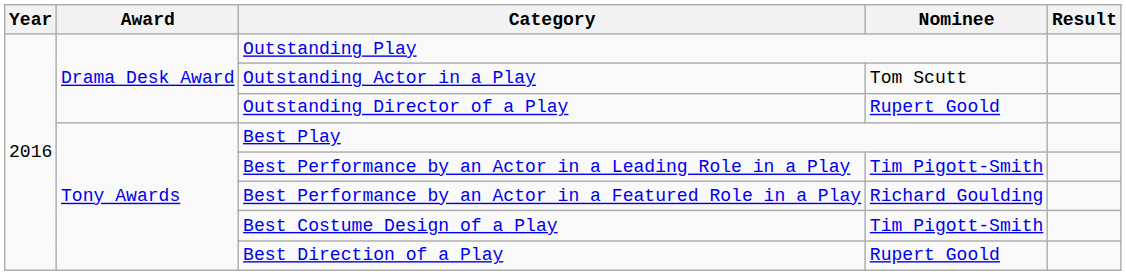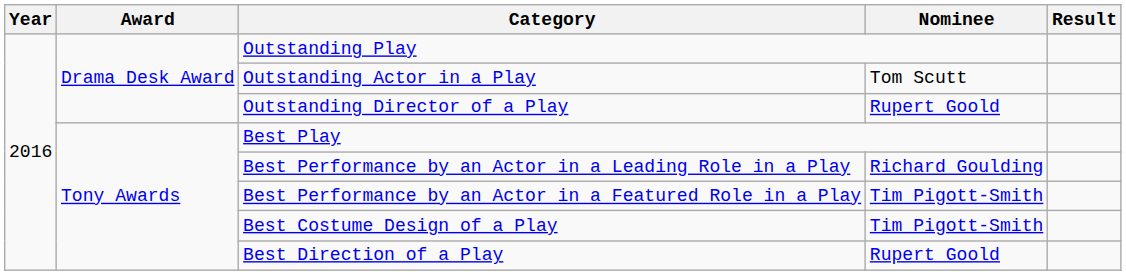Best Performance by an Actor in a Leading Role in a Play | Nominee: Tim Pigott-Smith -> Richard Goulding
Best Performance by an Actor in a Featured Role in a Play | Nominee: Richard Goulding -> Tim Pigott-Smith
